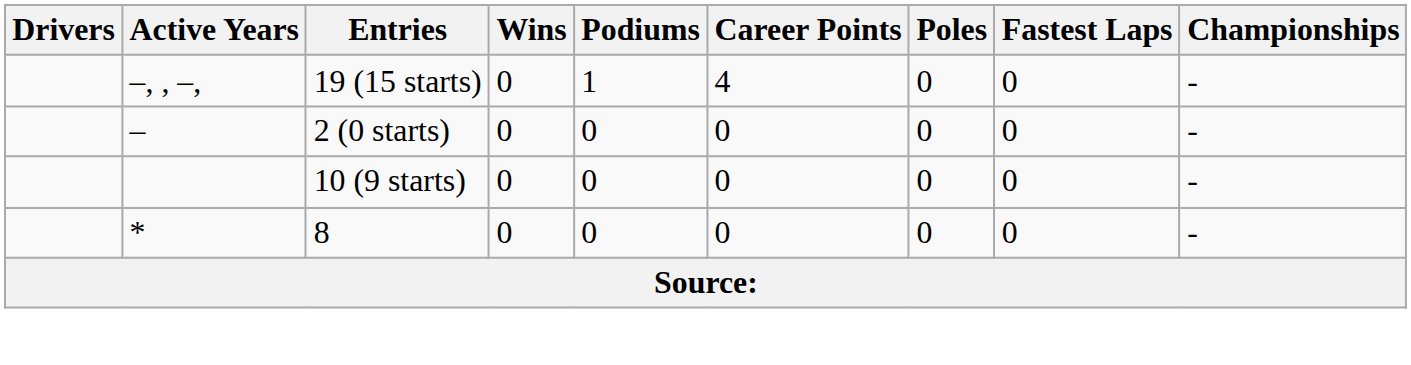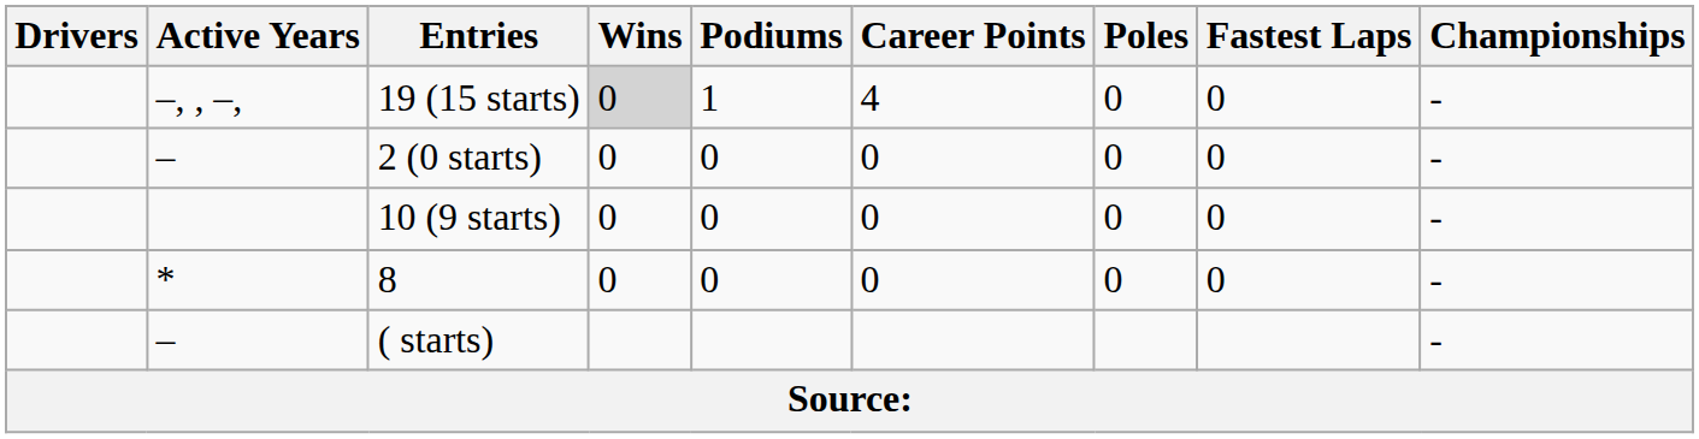19 (15 starts) | Wins: no background -> lightgrey background
+ row: – | ( starts) | -
